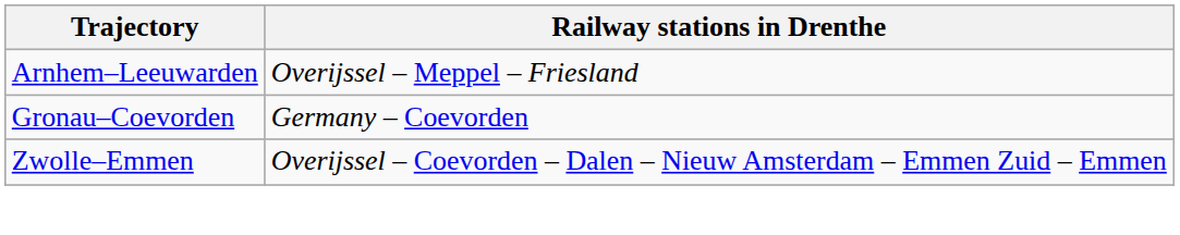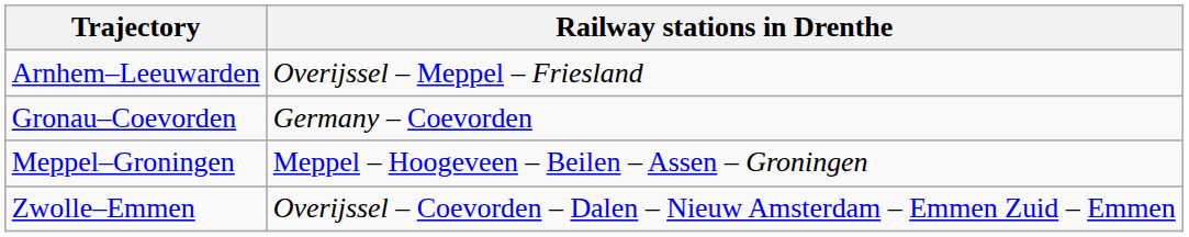+ row: Meppel–Groningen | Meppel – Hoogeveen – Beilen – Assen – Groningen
